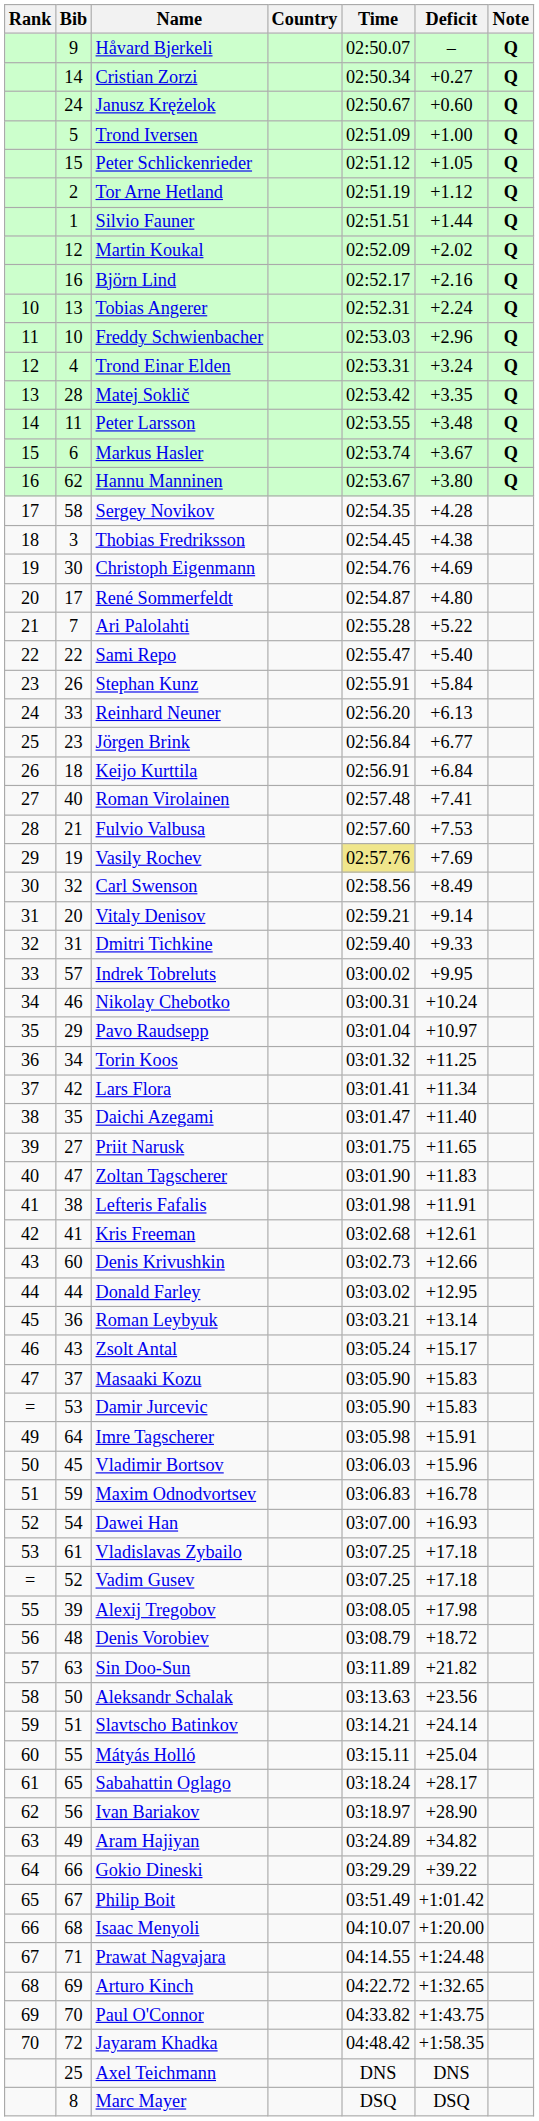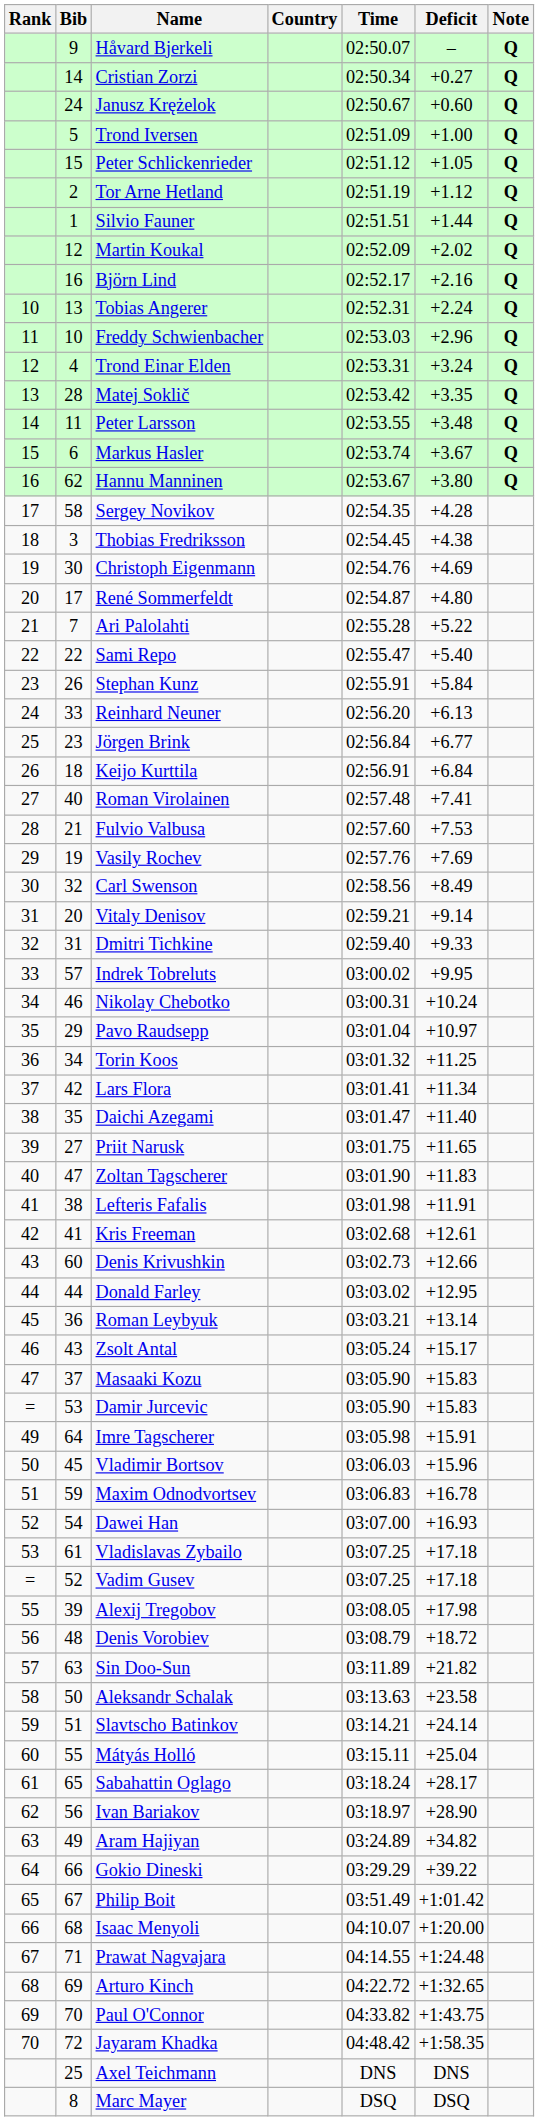Vasily Rochev | Time: khaki background -> no background
Aleksandr Schalak | Deficit: +23.56 -> +23.58
